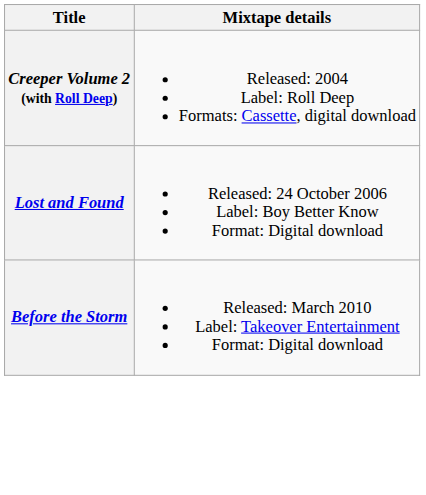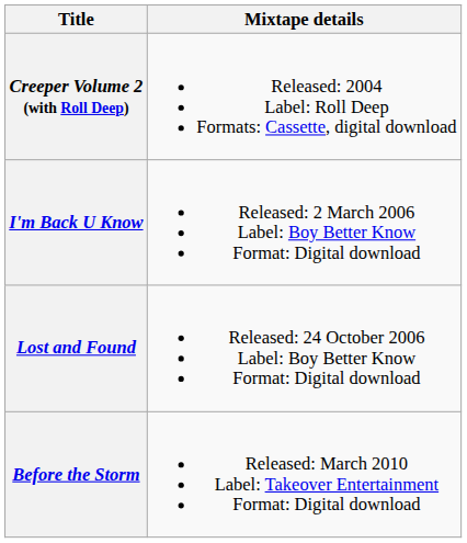+ row: I'm Back U Know | Released: 2 March 2006 Label: Boy Better Know Format: Digital download
